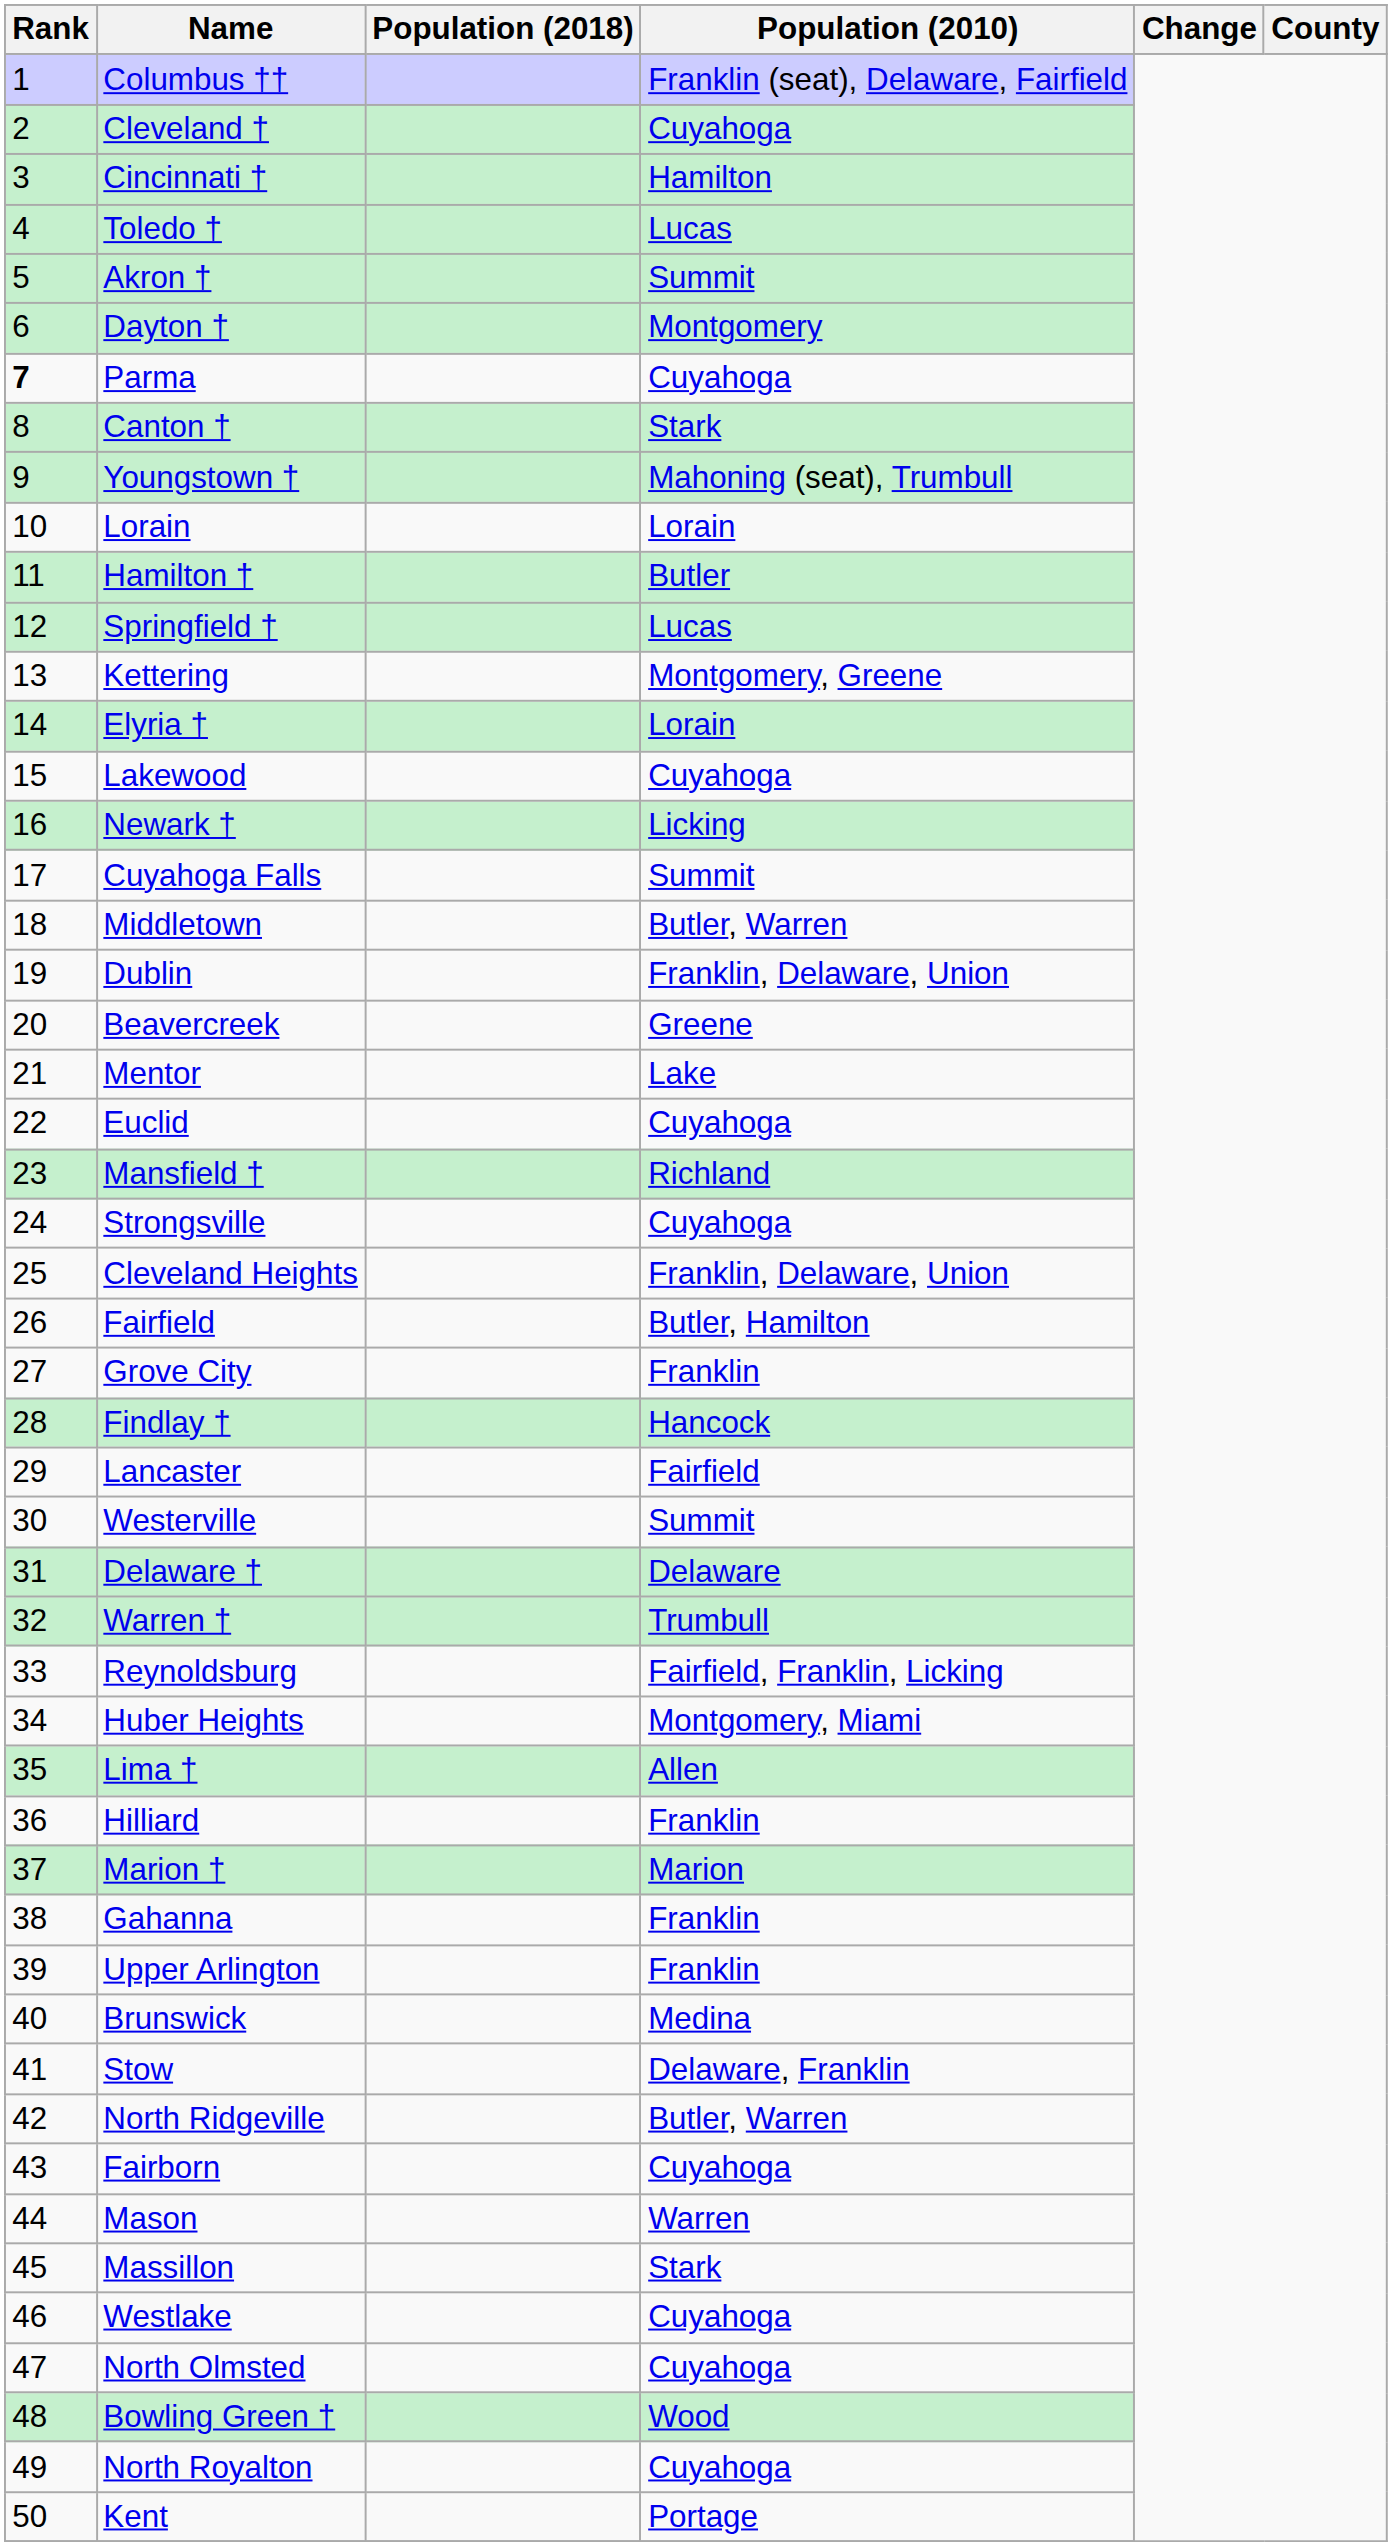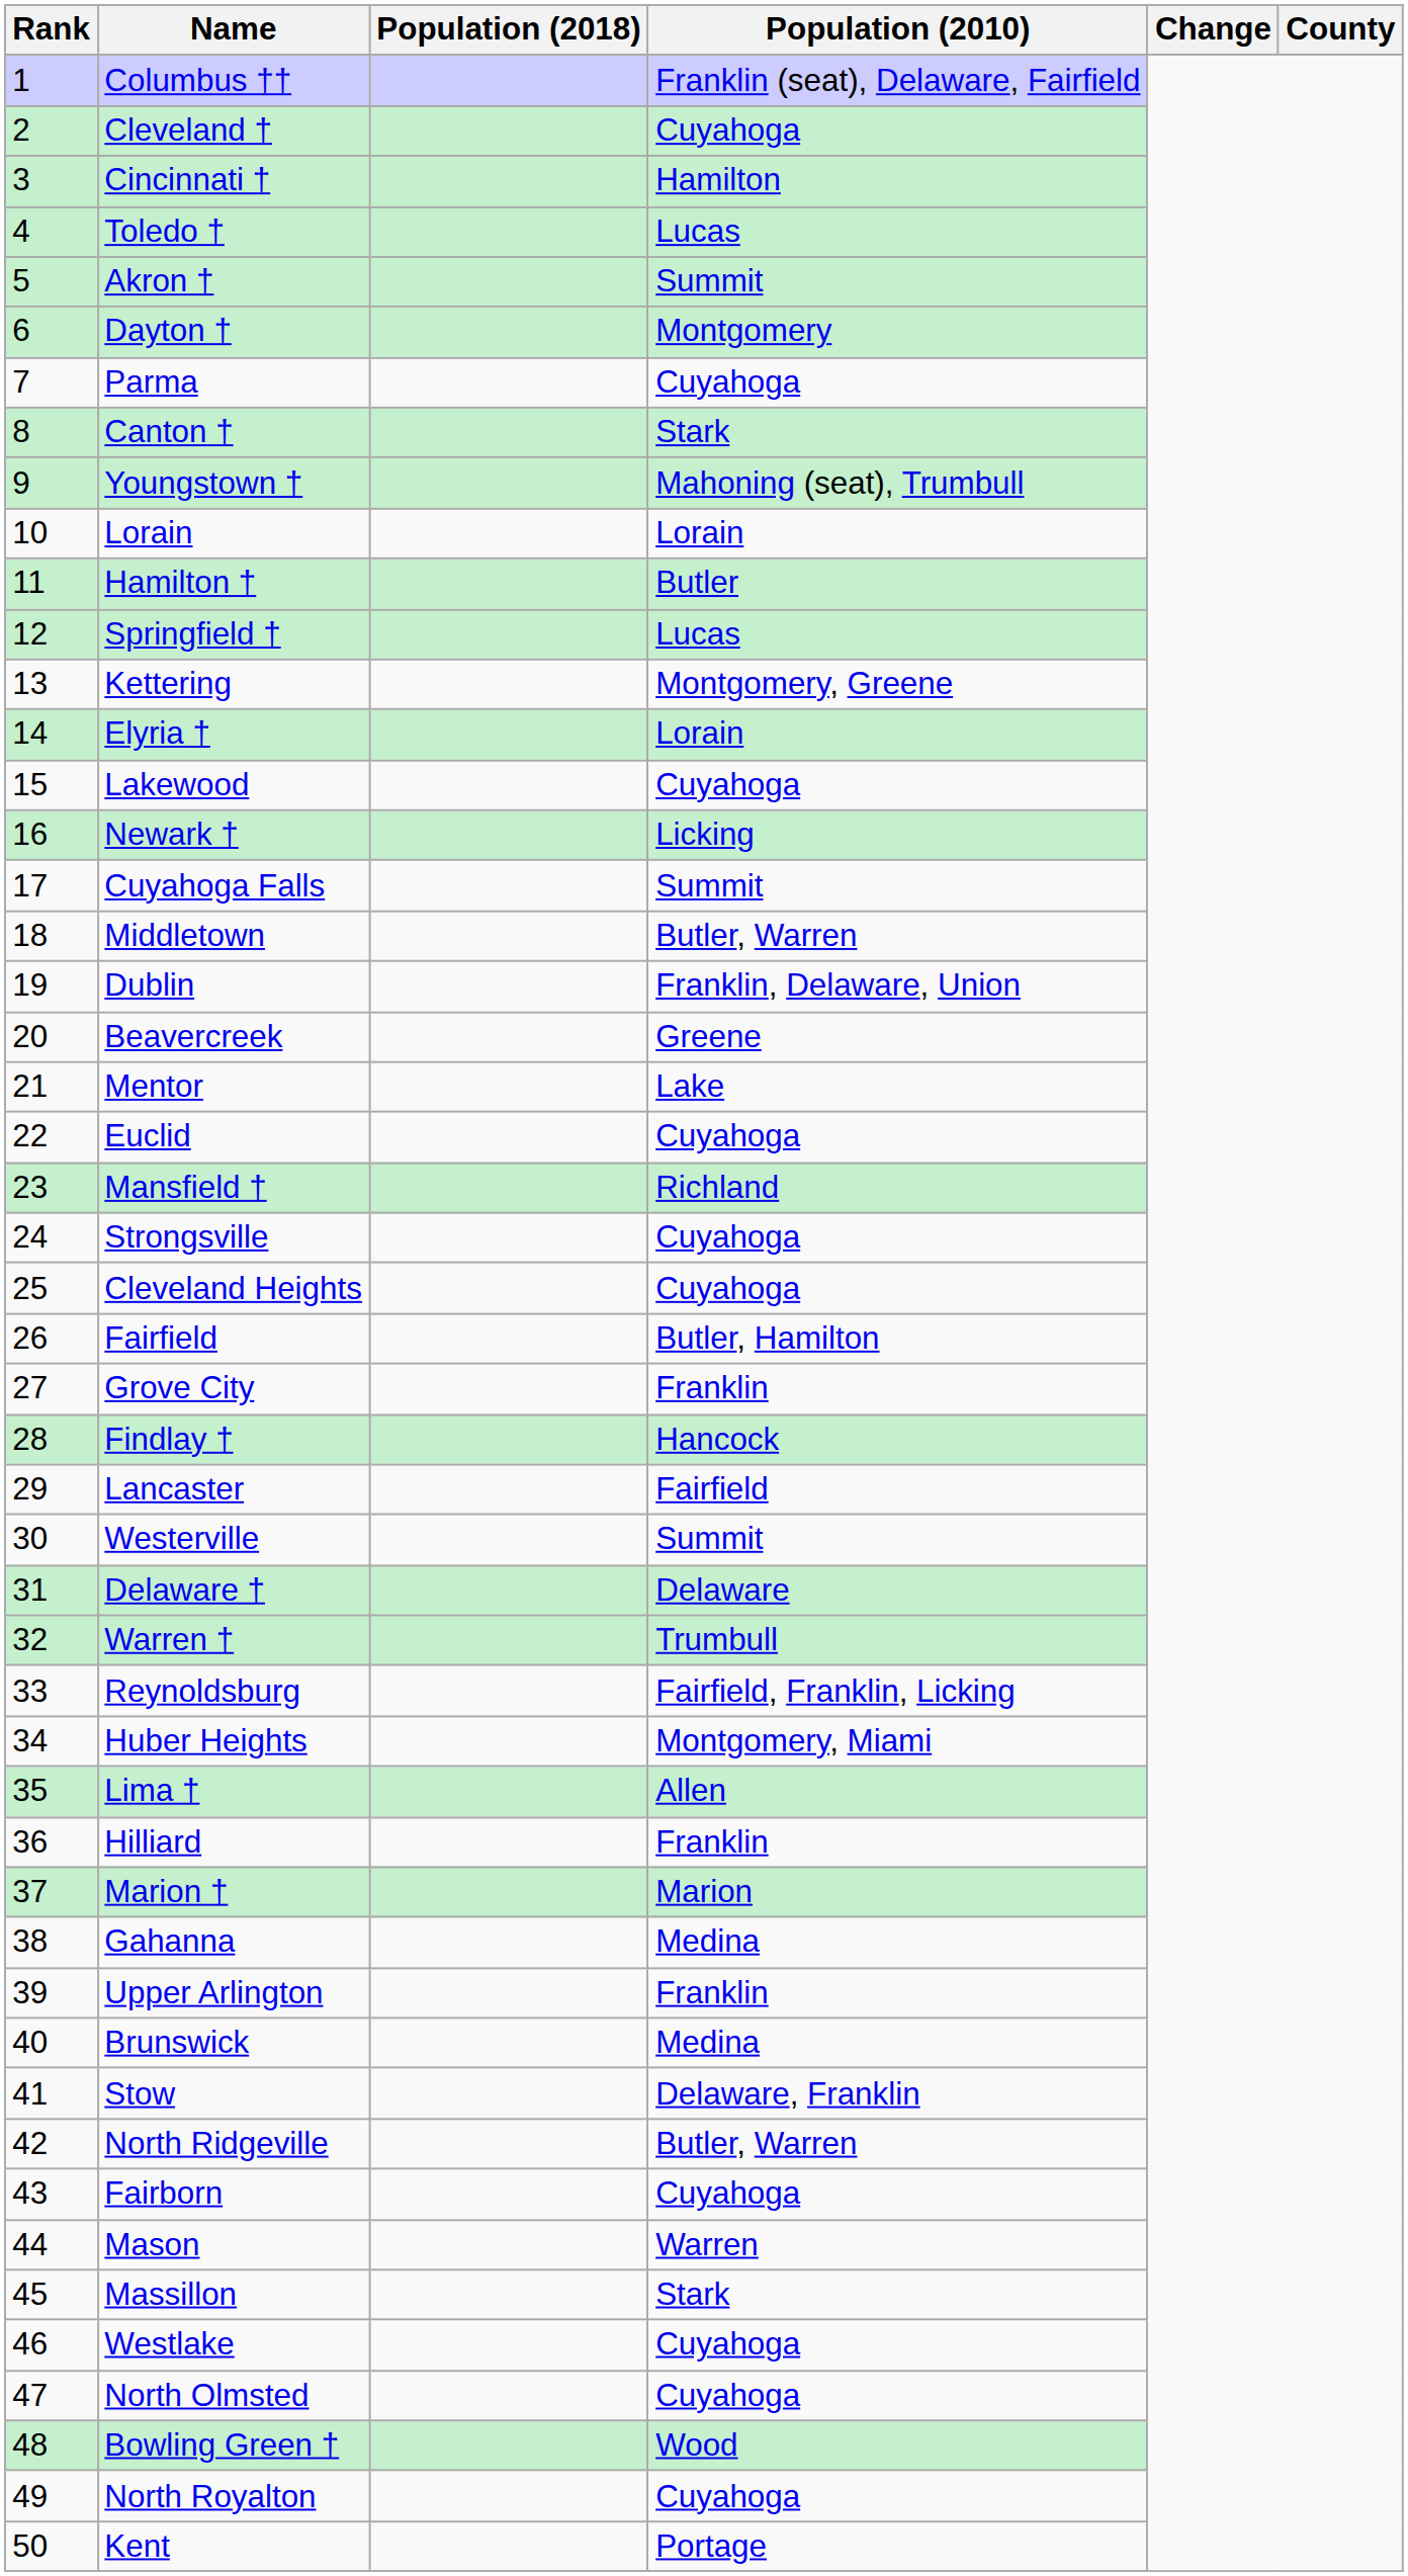Parma | Rank: bold -> normal
Cleveland Heights | Population (2010): Franklin, Delaware, Union -> Cuyahoga
Gahanna | Population (2010): Franklin -> Medina
